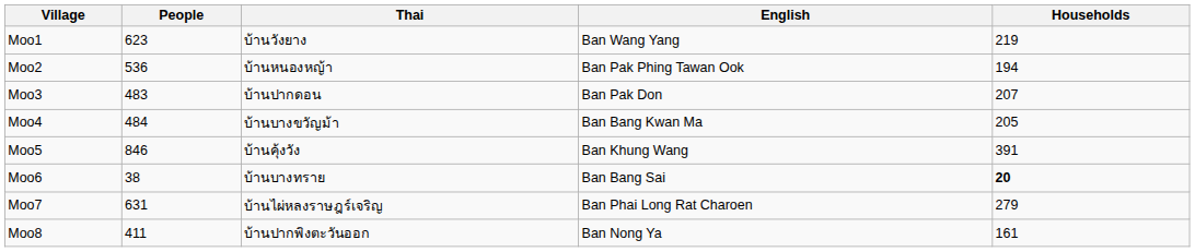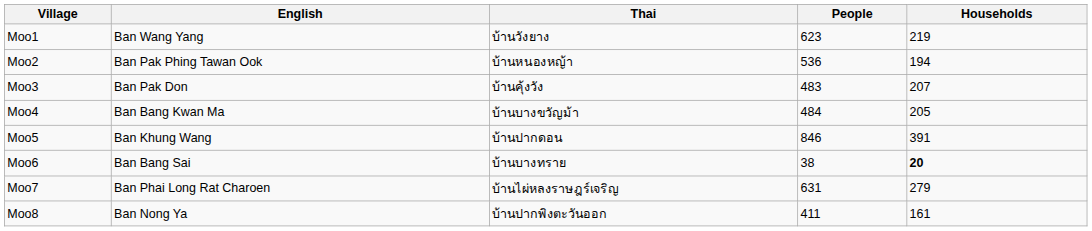columns swapped: English <-> People
Moo3 | Thai: บ้านปากดอน -> บ้านคุ้งวัง
Moo5 | Thai: บ้านคุ้งวัง -> บ้านปากดอน
